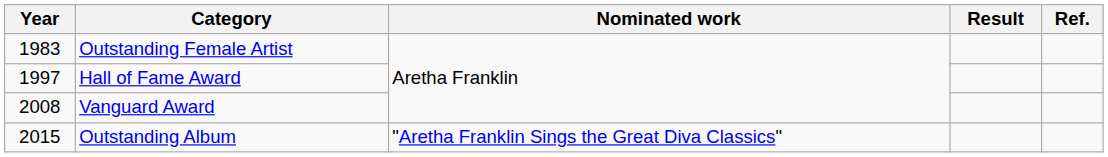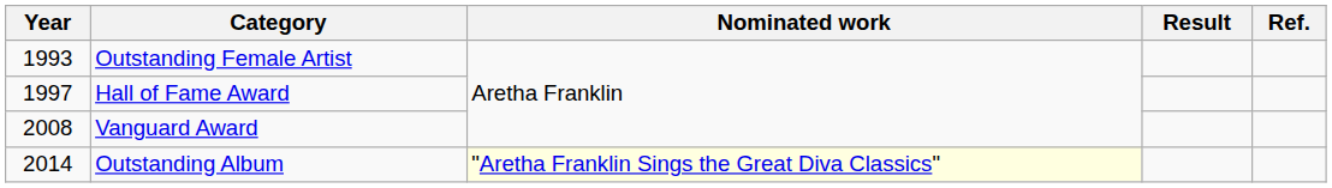Outstanding Female Artist | Year: 1983 -> 1993
Outstanding Album | Year: 2015 -> 2014
Outstanding Album | Nominated work: no background -> lightyellow background
